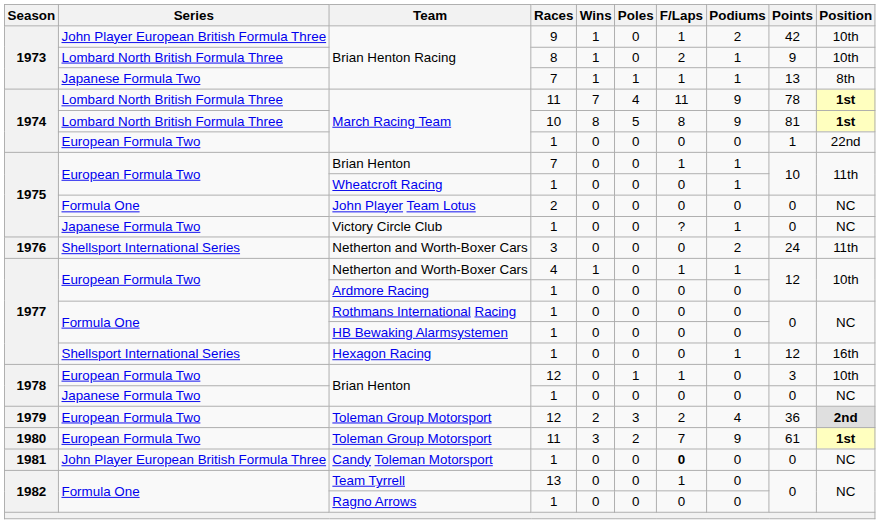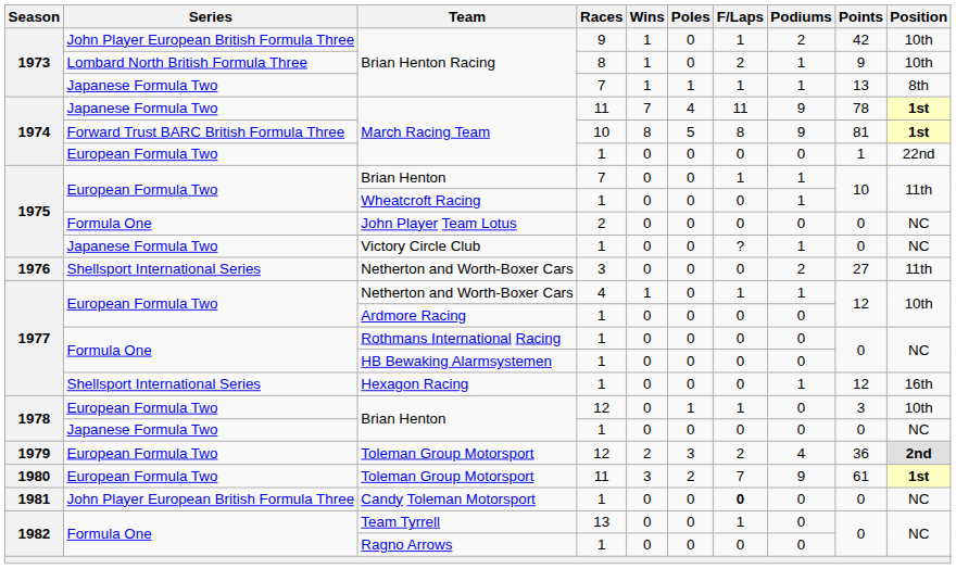March Racing Team / 11 | Series: Lombard North British Formula Three -> Japanese Formula Two
March Racing Team / 10 | Series: Lombard North British Formula Three -> Forward Trust BARC British Formula Three
Netherton and Worth-Boxer Cars / 3 | Points: 24 -> 27
